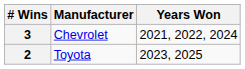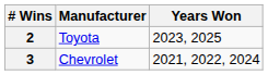rows swapped: 3 <-> 2
